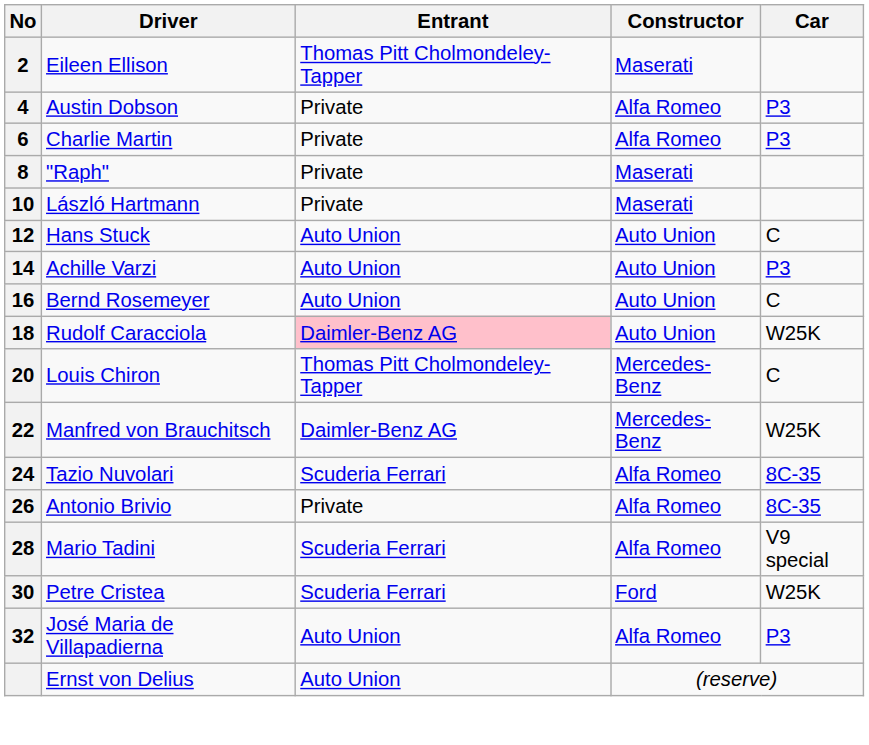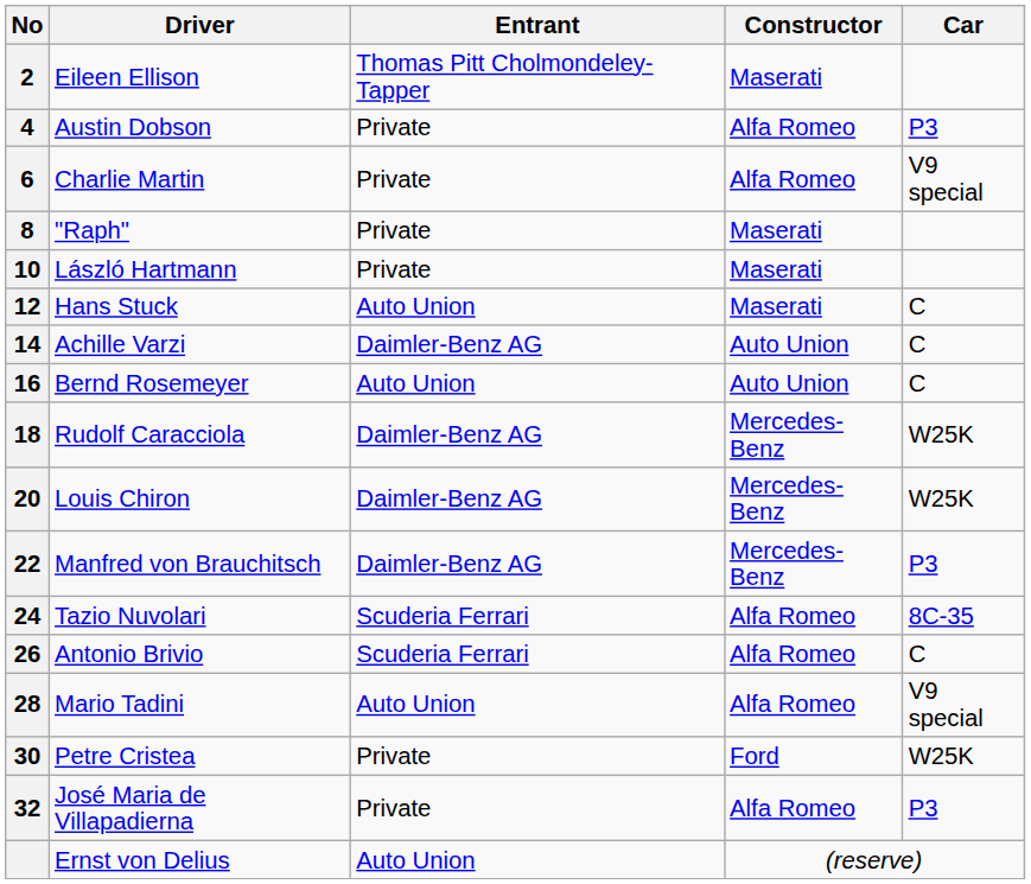Charlie Martin | Car: P3 -> V9 special
Hans Stuck | Constructor: Auto Union -> Maserati
Achille Varzi | Entrant: Auto Union -> Daimler-Benz AG
Achille Varzi | Car: P3 -> C
Rudolf Caracciola | Entrant: pink background -> no background
Rudolf Caracciola | Constructor: Auto Union -> Mercedes-Benz
Louis Chiron | Entrant: Thomas Pitt Cholmondeley-Tapper -> Daimler-Benz AG
Louis Chiron | Car: C -> W25K
Manfred von Brauchitsch | Car: W25K -> P3
Antonio Brivio | Entrant: Private -> Scuderia Ferrari
Antonio Brivio | Car: 8C-35 -> C
Mario Tadini | Entrant: Scuderia Ferrari -> Auto Union
Petre Cristea | Entrant: Scuderia Ferrari -> Private
José Maria de Villapadierna | Entrant: Auto Union -> Private
